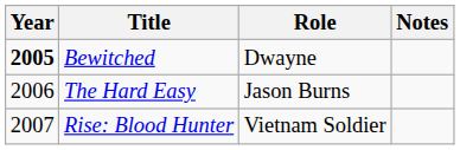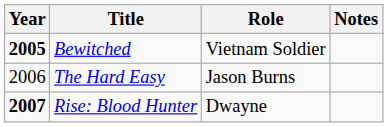Bewitched | Role: Dwayne -> Vietnam Soldier
Rise: Blood Hunter | Year: normal -> bold
Rise: Blood Hunter | Role: Vietnam Soldier -> Dwayne
